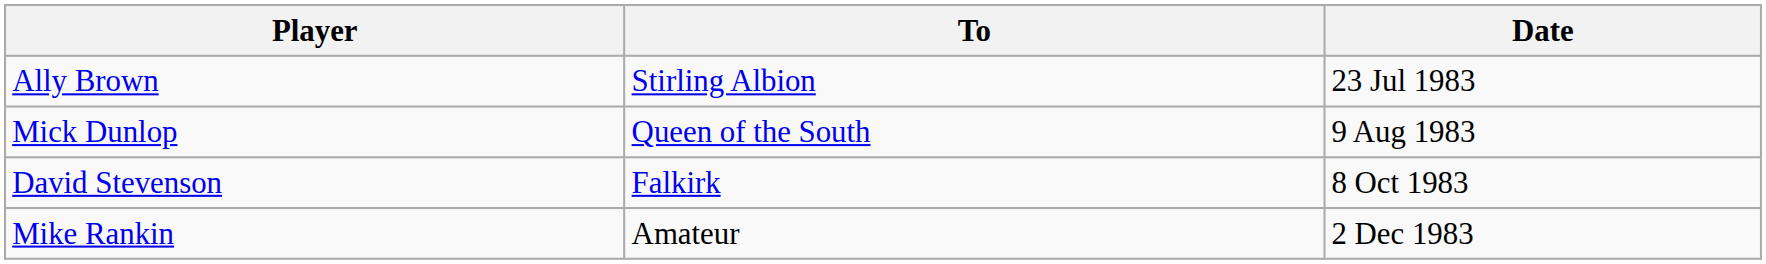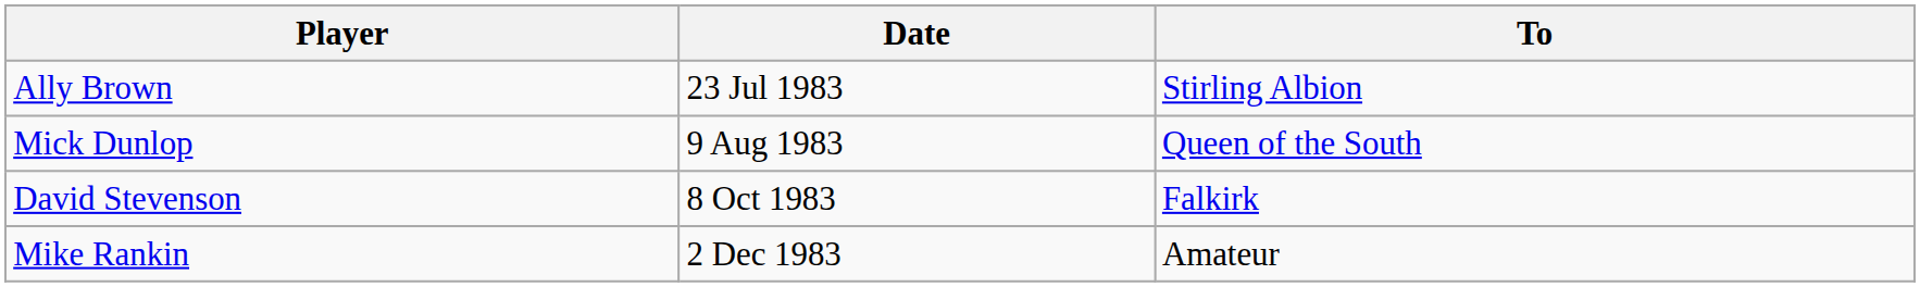columns swapped: To <-> Date
